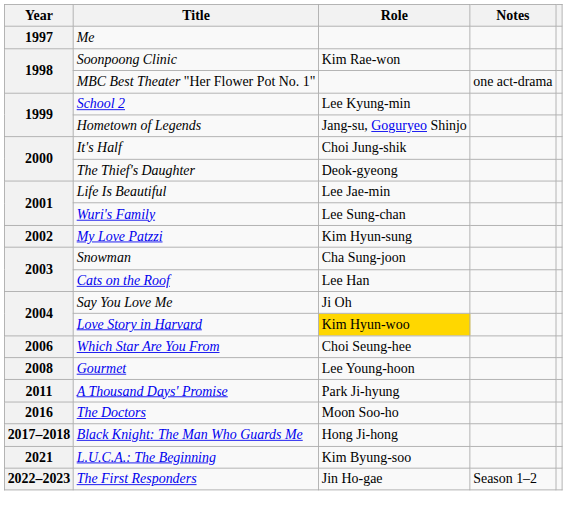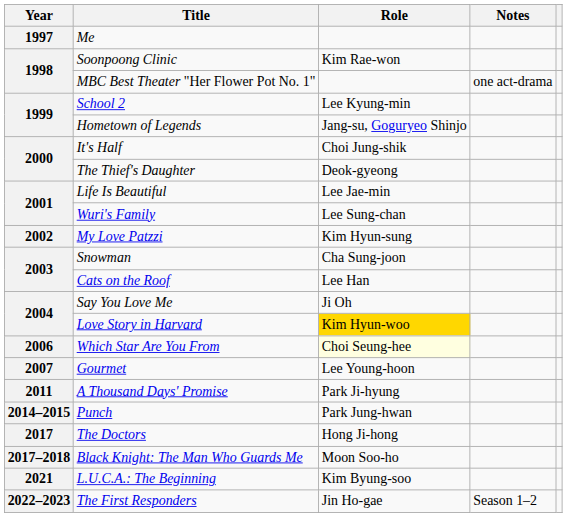Which Star Are You From | Role: no background -> lightyellow background
Gourmet | Year: 2008 -> 2007
+ row: 2014–2015 | Punch | Park Jung-hwan
The Doctors | Year: 2016 -> 2017
The Doctors | Role: Moon Soo-ho -> Hong Ji-hong
Black Knight: The Man Who Guards Me | Role: Hong Ji-hong -> Moon Soo-ho
